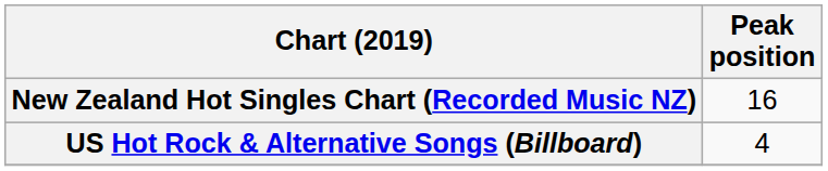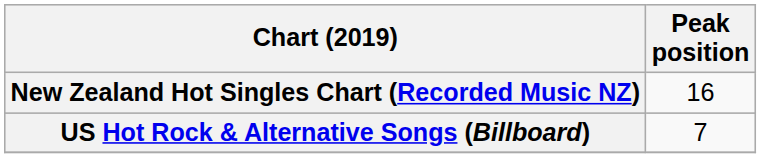US Hot Rock & Alternative Songs (Billboard) | Peak position: 4 -> 7
